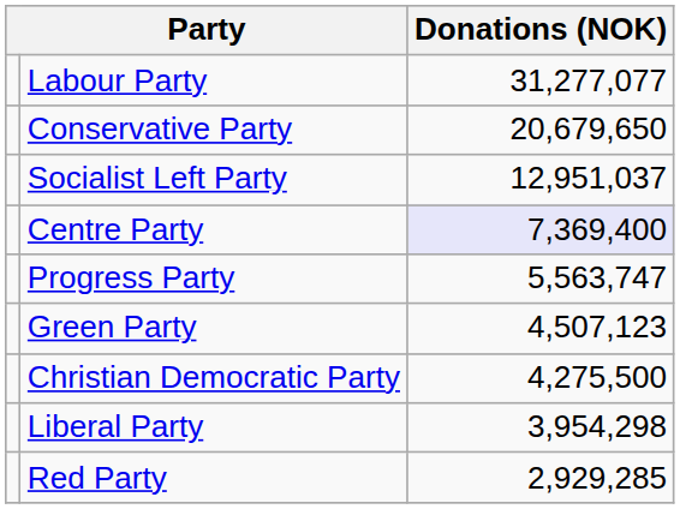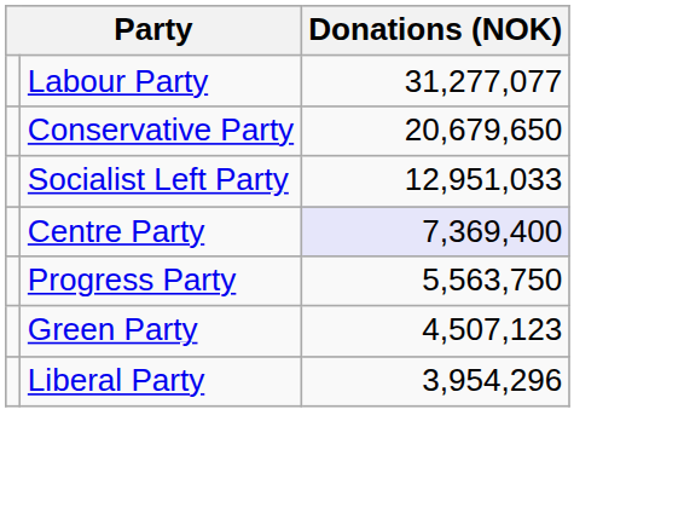Socialist Left Party | Donations (NOK): 12,951,037 -> 12,951,033
Progress Party | Donations (NOK): 5,563,747 -> 5,563,750
- row: Christian Democratic Party | 4,275,500
Liberal Party | Donations (NOK): 3,954,298 -> 3,954,296
- row: Red Party | 2,929,285
